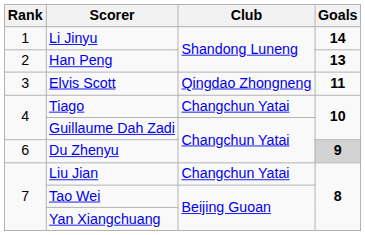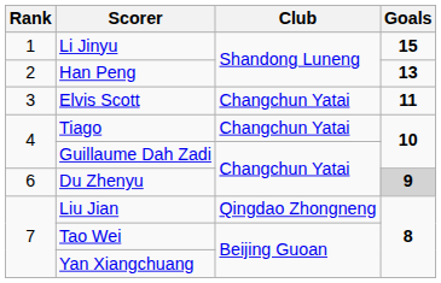Li Jinyu | Goals: 14 -> 15
Elvis Scott | Club: Qingdao Zhongneng -> Changchun Yatai
Liu Jian | Club: Changchun Yatai -> Qingdao Zhongneng
